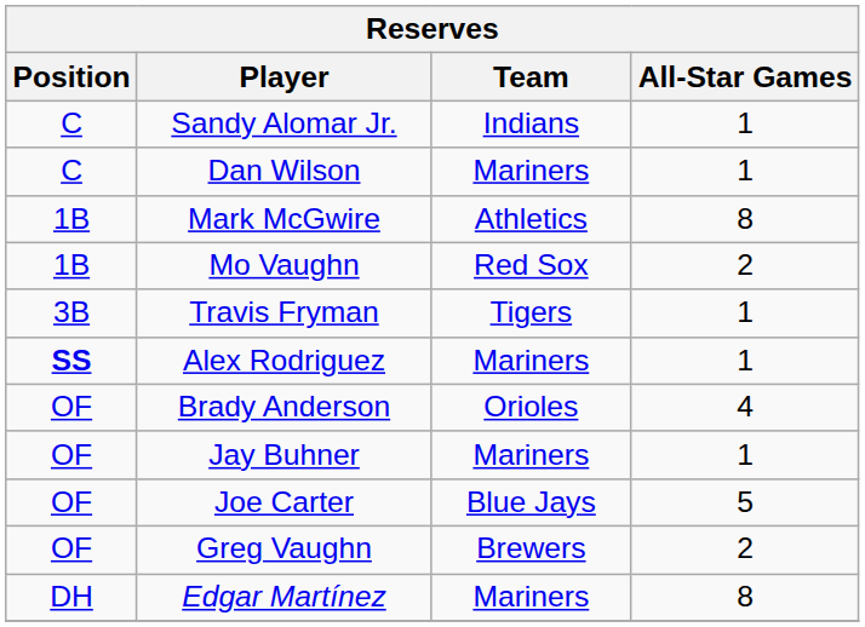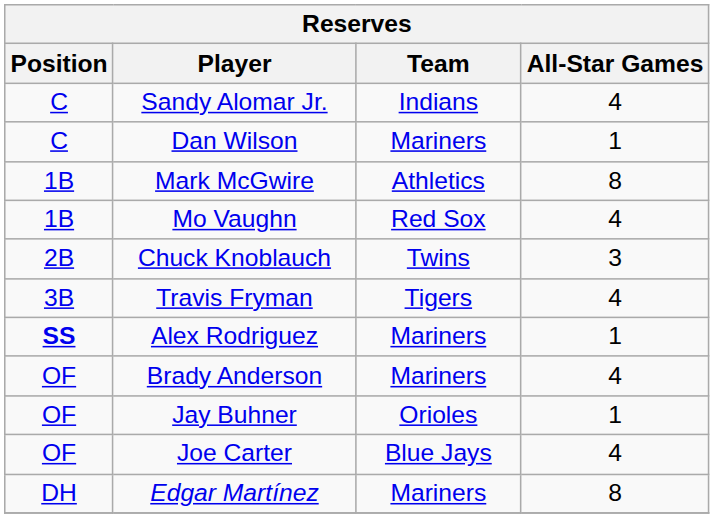Sandy Alomar Jr. | All-Star Games: 1 -> 4
Mo Vaughn | All-Star Games: 2 -> 4
+ row: 2B | Chuck Knoblauch | Twins | 3
Travis Fryman | All-Star Games: 1 -> 4
Brady Anderson | Team: Orioles -> Mariners
Jay Buhner | Team: Mariners -> Orioles
Joe Carter | All-Star Games: 5 -> 4
- row: OF | Greg Vaughn | Brewers | 2
